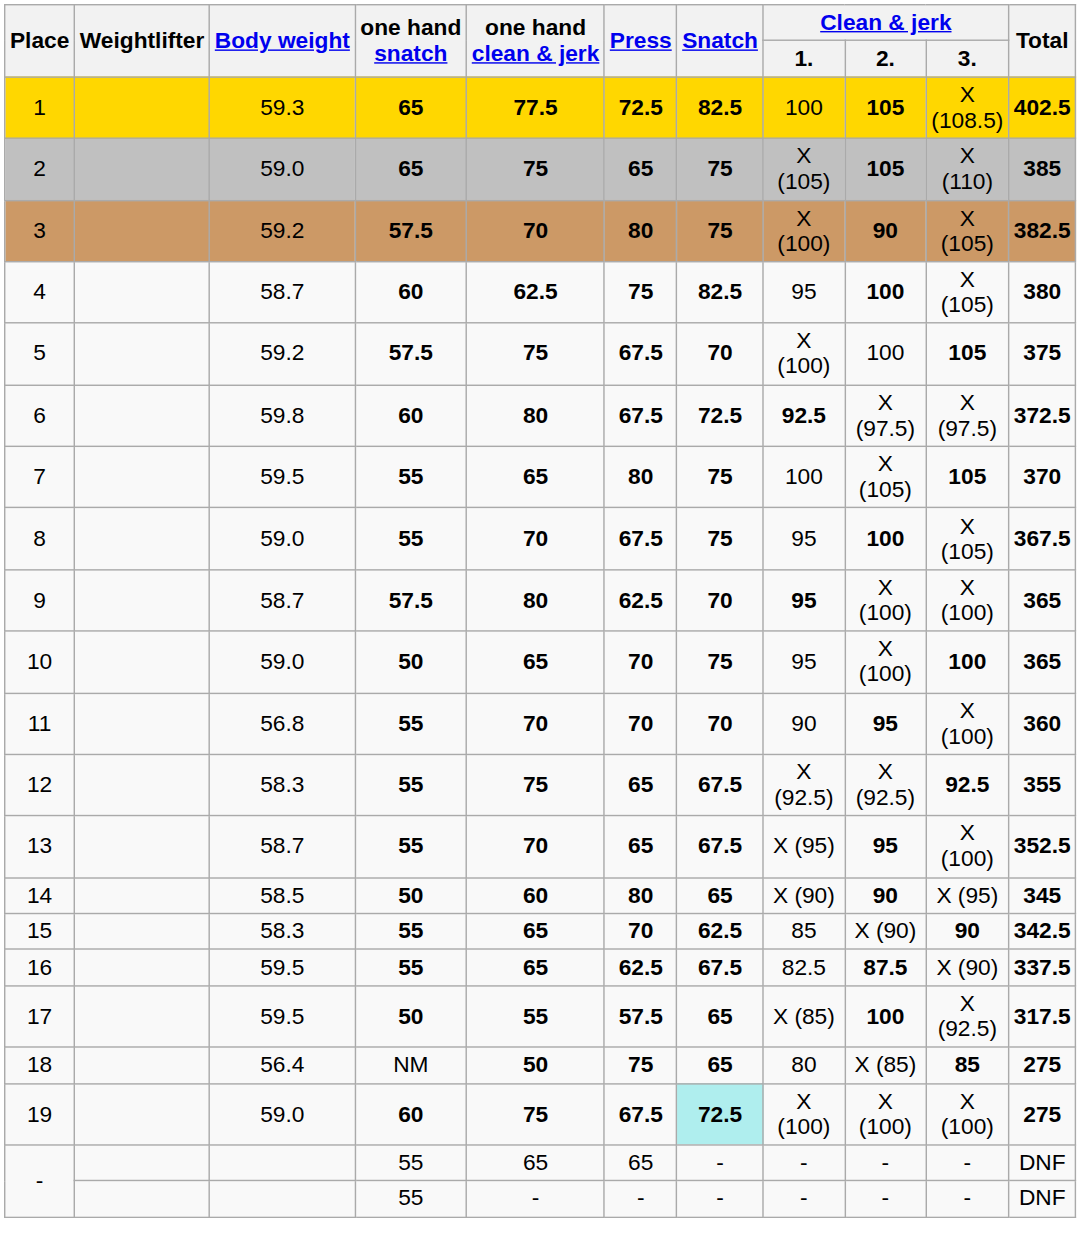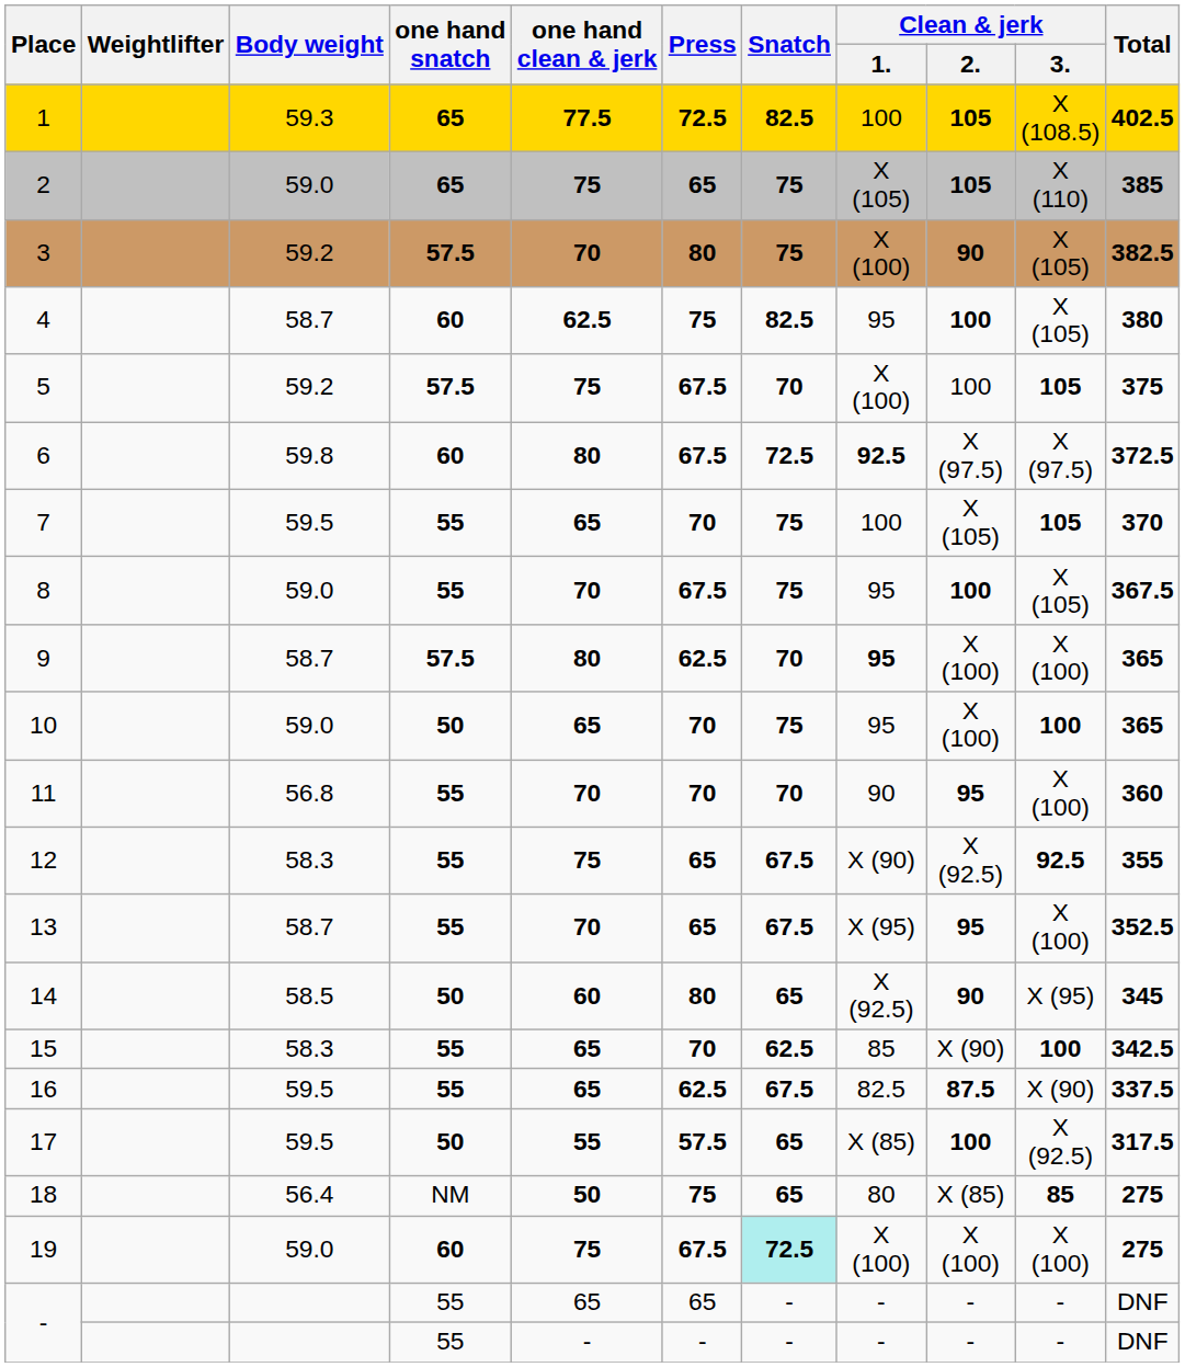7 | Press: 80 -> 70
12 | Clean & jerk / 1.: X (92.5) -> X (90)
14 | Clean & jerk / 1.: X (90) -> X (92.5)
15 | Clean & jerk / 3.: 90 -> 100
